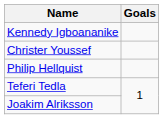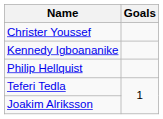rows swapped: Kennedy Igboananike <-> Christer Youssef
